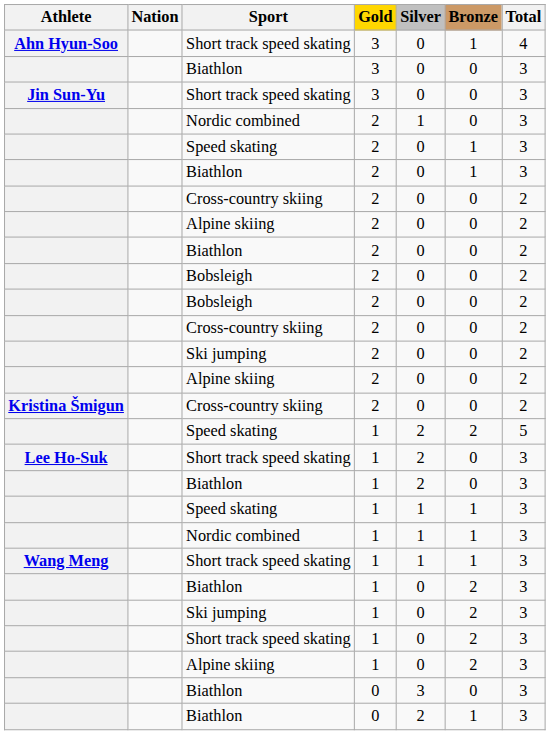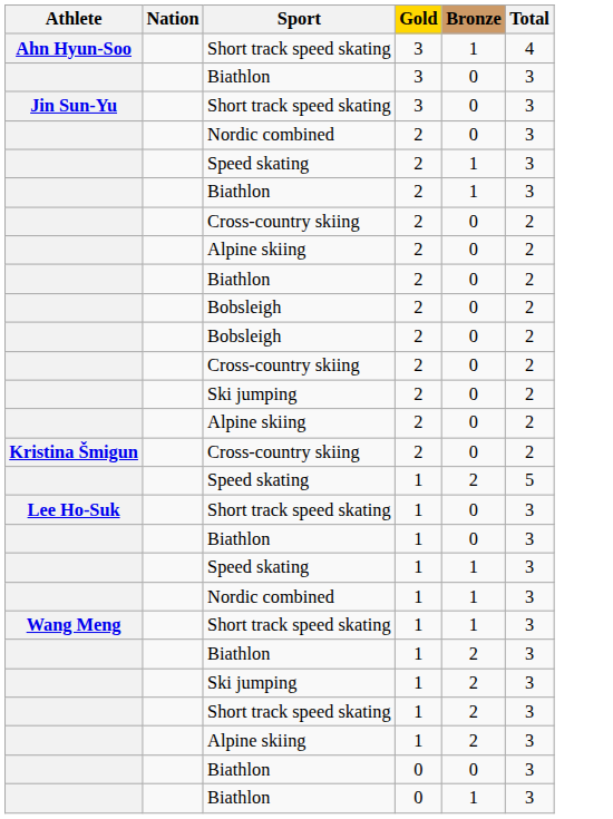- column: Silver | 0 | 0 | 0 | 1 | 0 | 0 | 0 | 0 | 0 | 0 | 0 | 0 | 0 | 0 | 0 | 2 | 2 | 2 | 1 | 1 | 1 | 0 | 0 | 0 | 0 | 3 | 2
